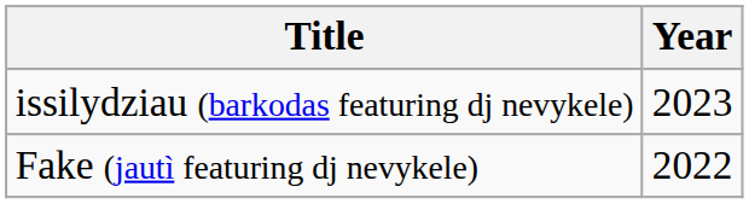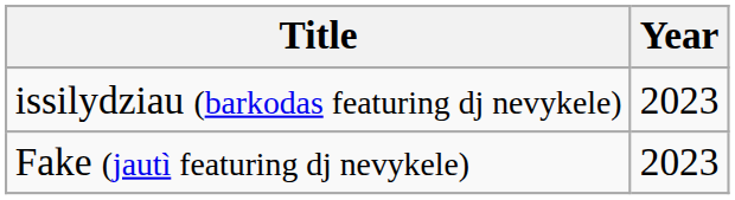Fake (jautì featuring dj nevykele) | Year: 2022 -> 2023
